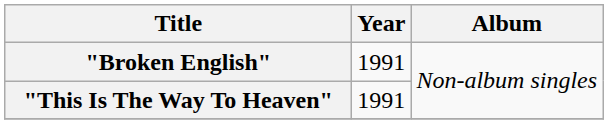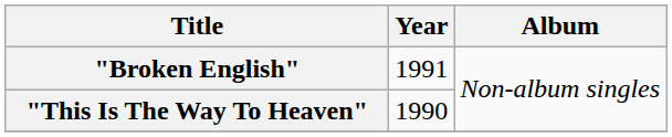"This Is The Way To Heaven" | Year: 1991 -> 1990
